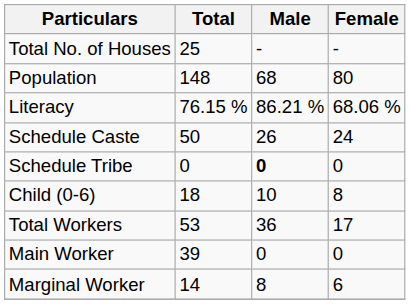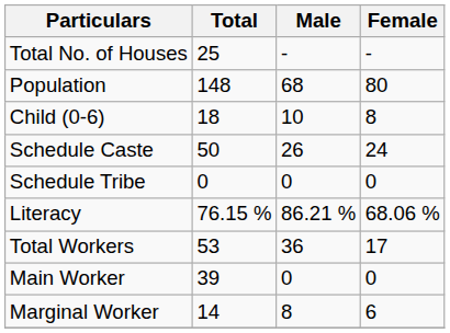rows swapped: Child (0-6) <-> Literacy
Schedule Tribe | Male: bold -> normal
